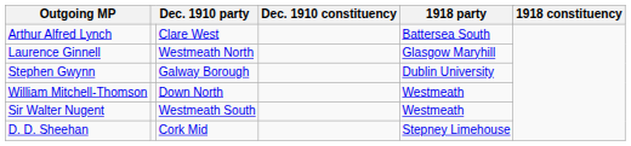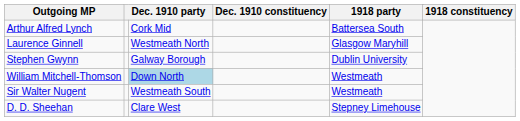Arthur Alfred Lynch | column 3: Clare West -> Cork Mid
William Mitchell-Thomson | column 3: no background -> lightblue background
D. D. Sheehan | column 3: Cork Mid -> Clare West
